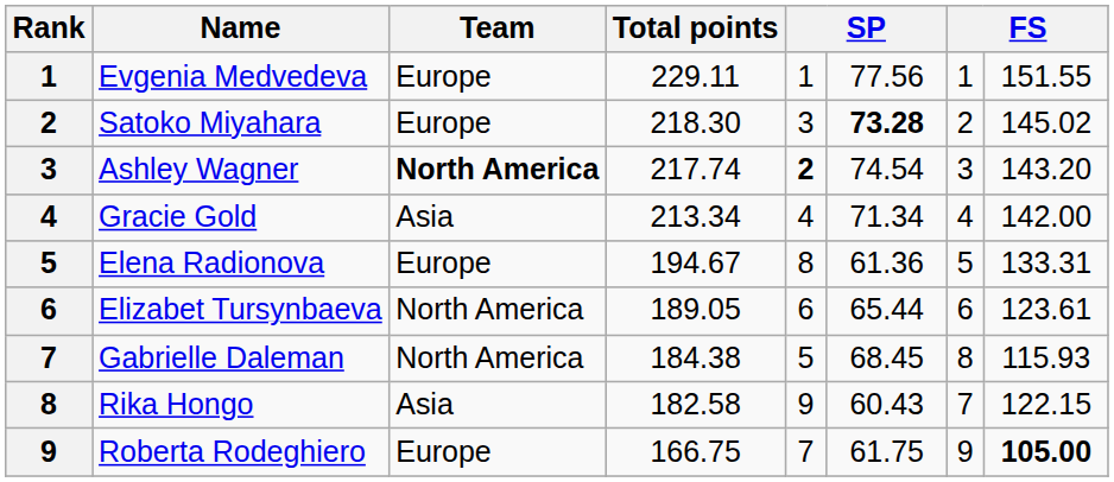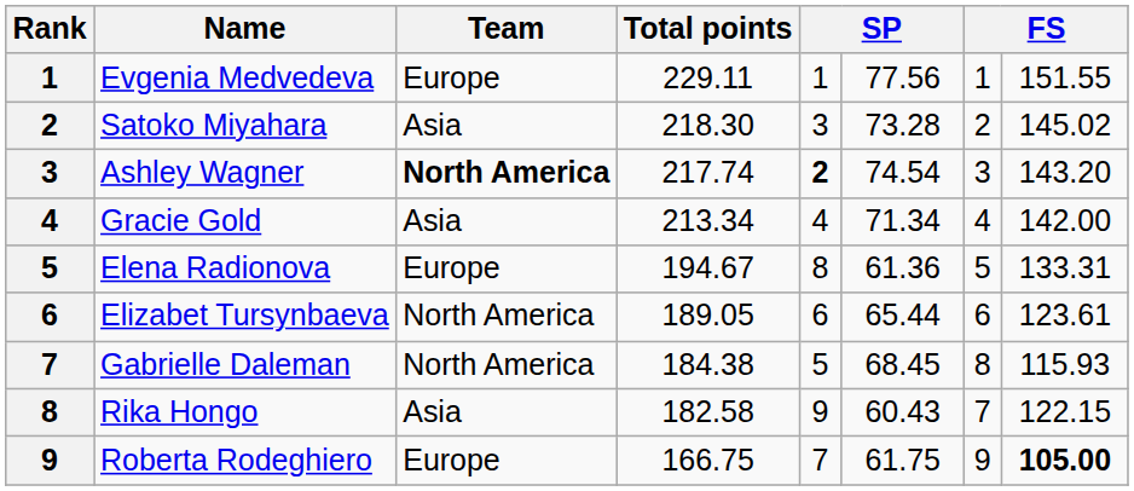Satoko Miyahara | Team: Europe -> Asia
Satoko Miyahara | column 6: bold -> normal
